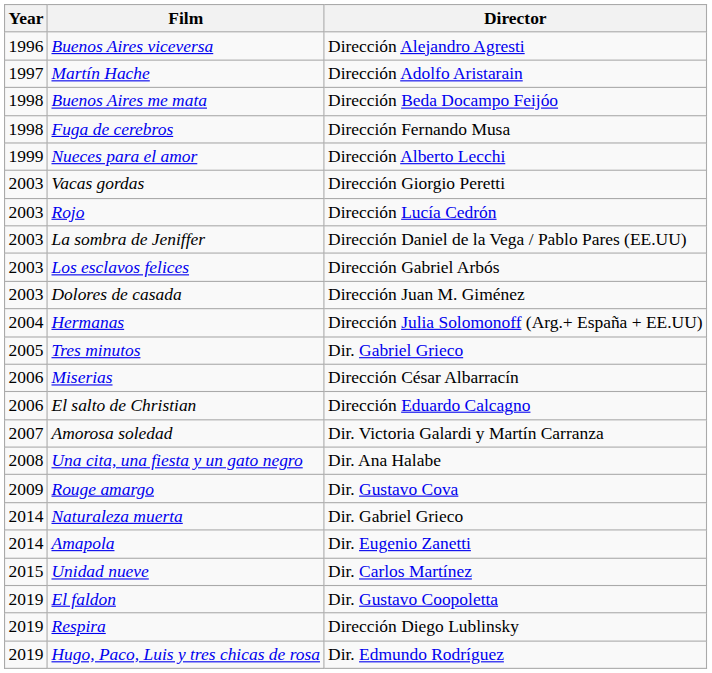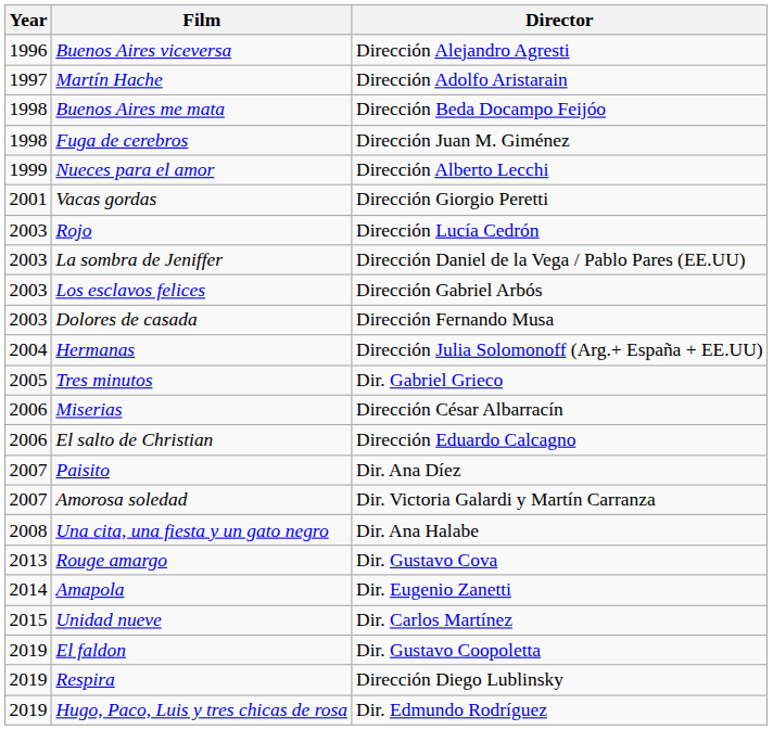Fuga de cerebros | Director: Dirección Fernando Musa -> Dirección Juan M. Giménez
Vacas gordas | Year: 2003 -> 2001
Dolores de casada | Director: Dirección Juan M. Giménez -> Dirección Fernando Musa
+ row: 2007 | Paisito | Dir. Ana Díez
Rouge amargo | Year: 2009 -> 2013
- row: 2014 | Naturaleza muerta | Dir. Gabriel Grieco
